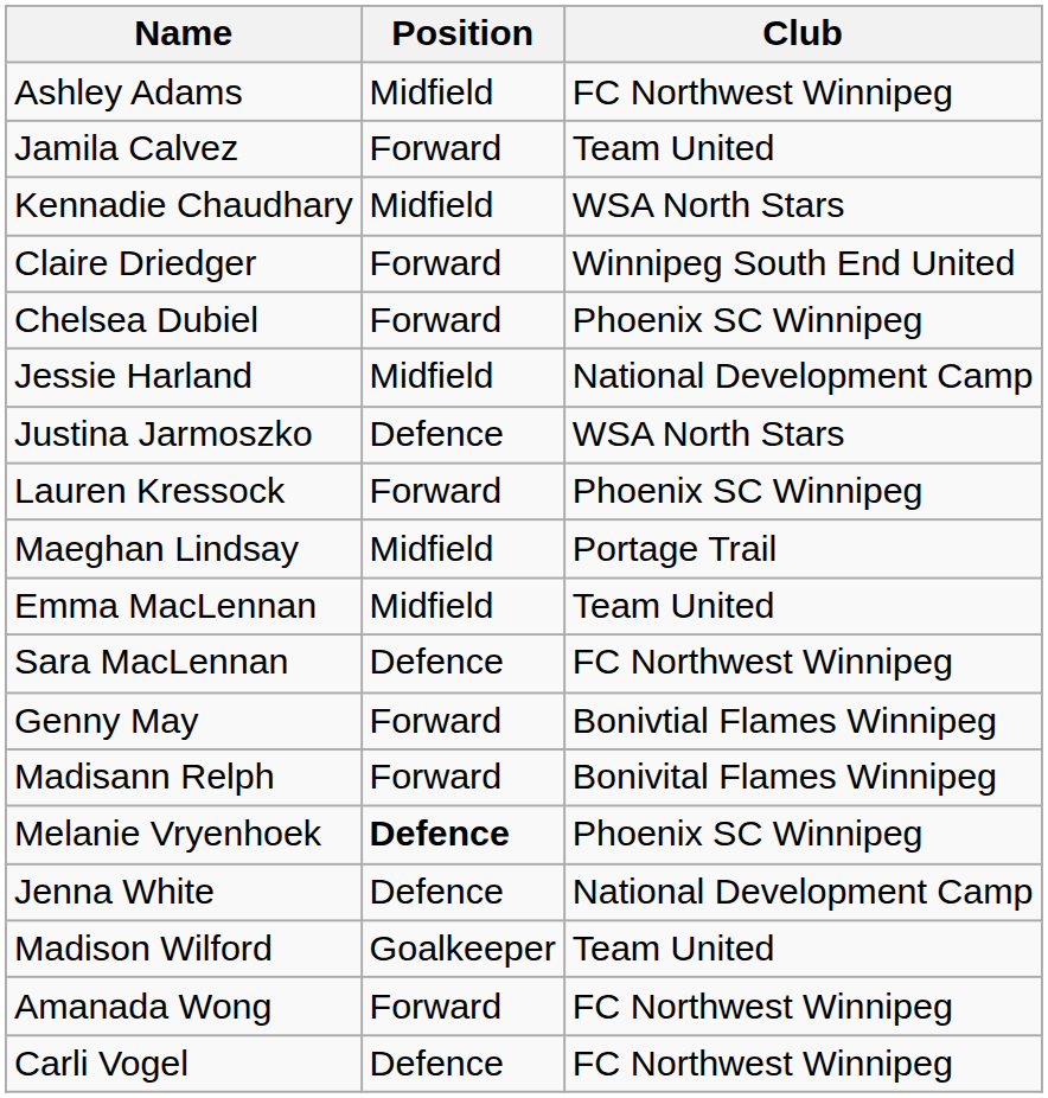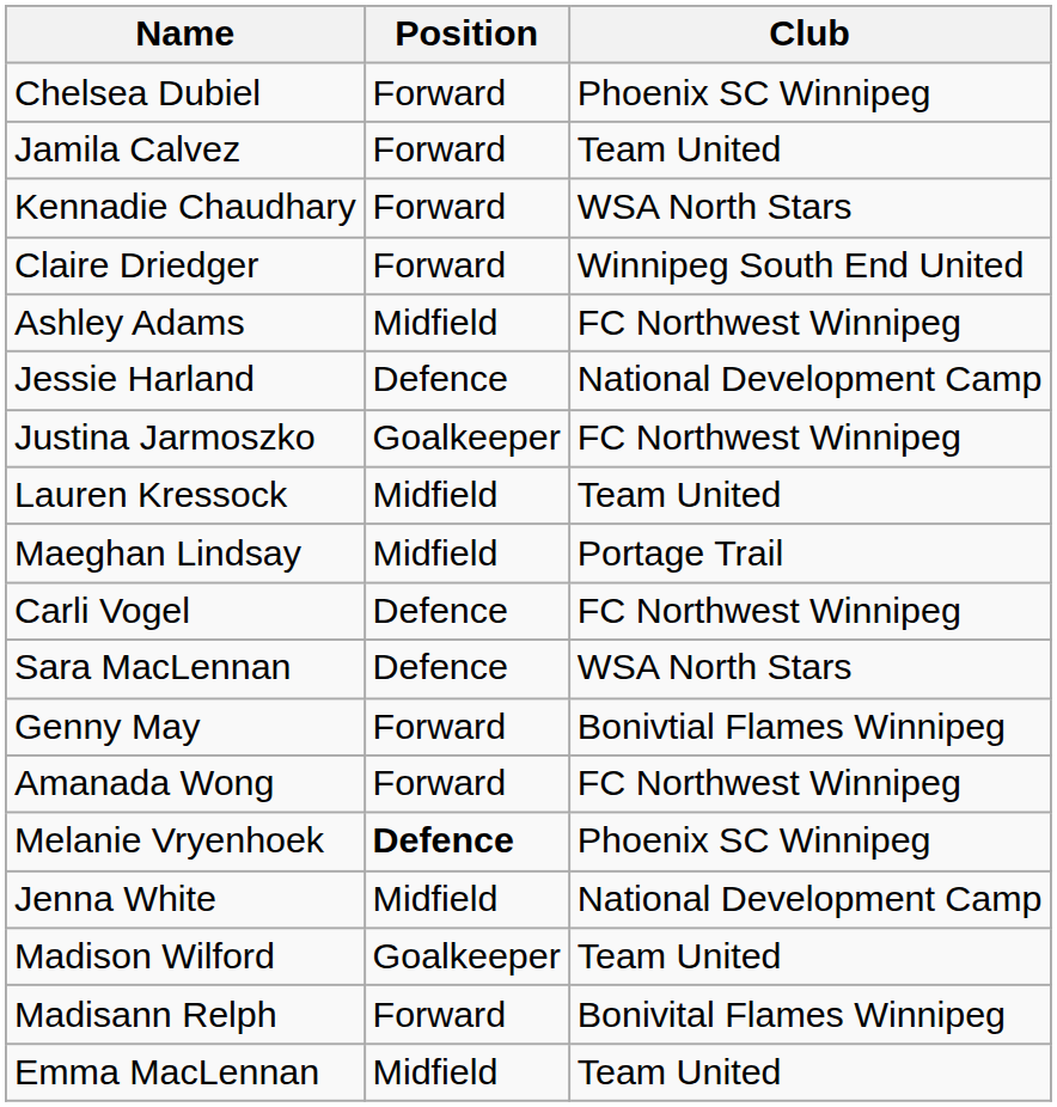rows swapped: Ashley Adams <-> Chelsea Dubiel
Kennadie Chaudhary | Position: Midfield -> Forward
Jessie Harland | Position: Midfield -> Defence
Justina Jarmoszko | Position: Defence -> Goalkeeper
Justina Jarmoszko | Club: WSA North Stars -> FC Northwest Winnipeg
Lauren Kressock | Position: Forward -> Midfield
Lauren Kressock | Club: Phoenix SC Winnipeg -> Team United
rows swapped: Emma MacLennan <-> Carli Vogel
Sara MacLennan | Club: FC Northwest Winnipeg -> WSA North Stars
rows swapped: Madisann Relph <-> Amanada Wong
Jenna White | Position: Defence -> Midfield
